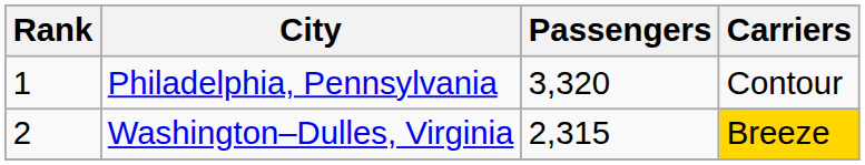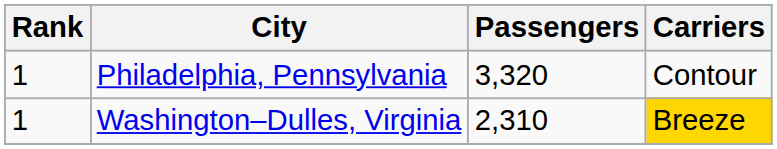Washington–Dulles, Virginia | Rank: 2 -> 1
Washington–Dulles, Virginia | Passengers: 2,315 -> 2,310
